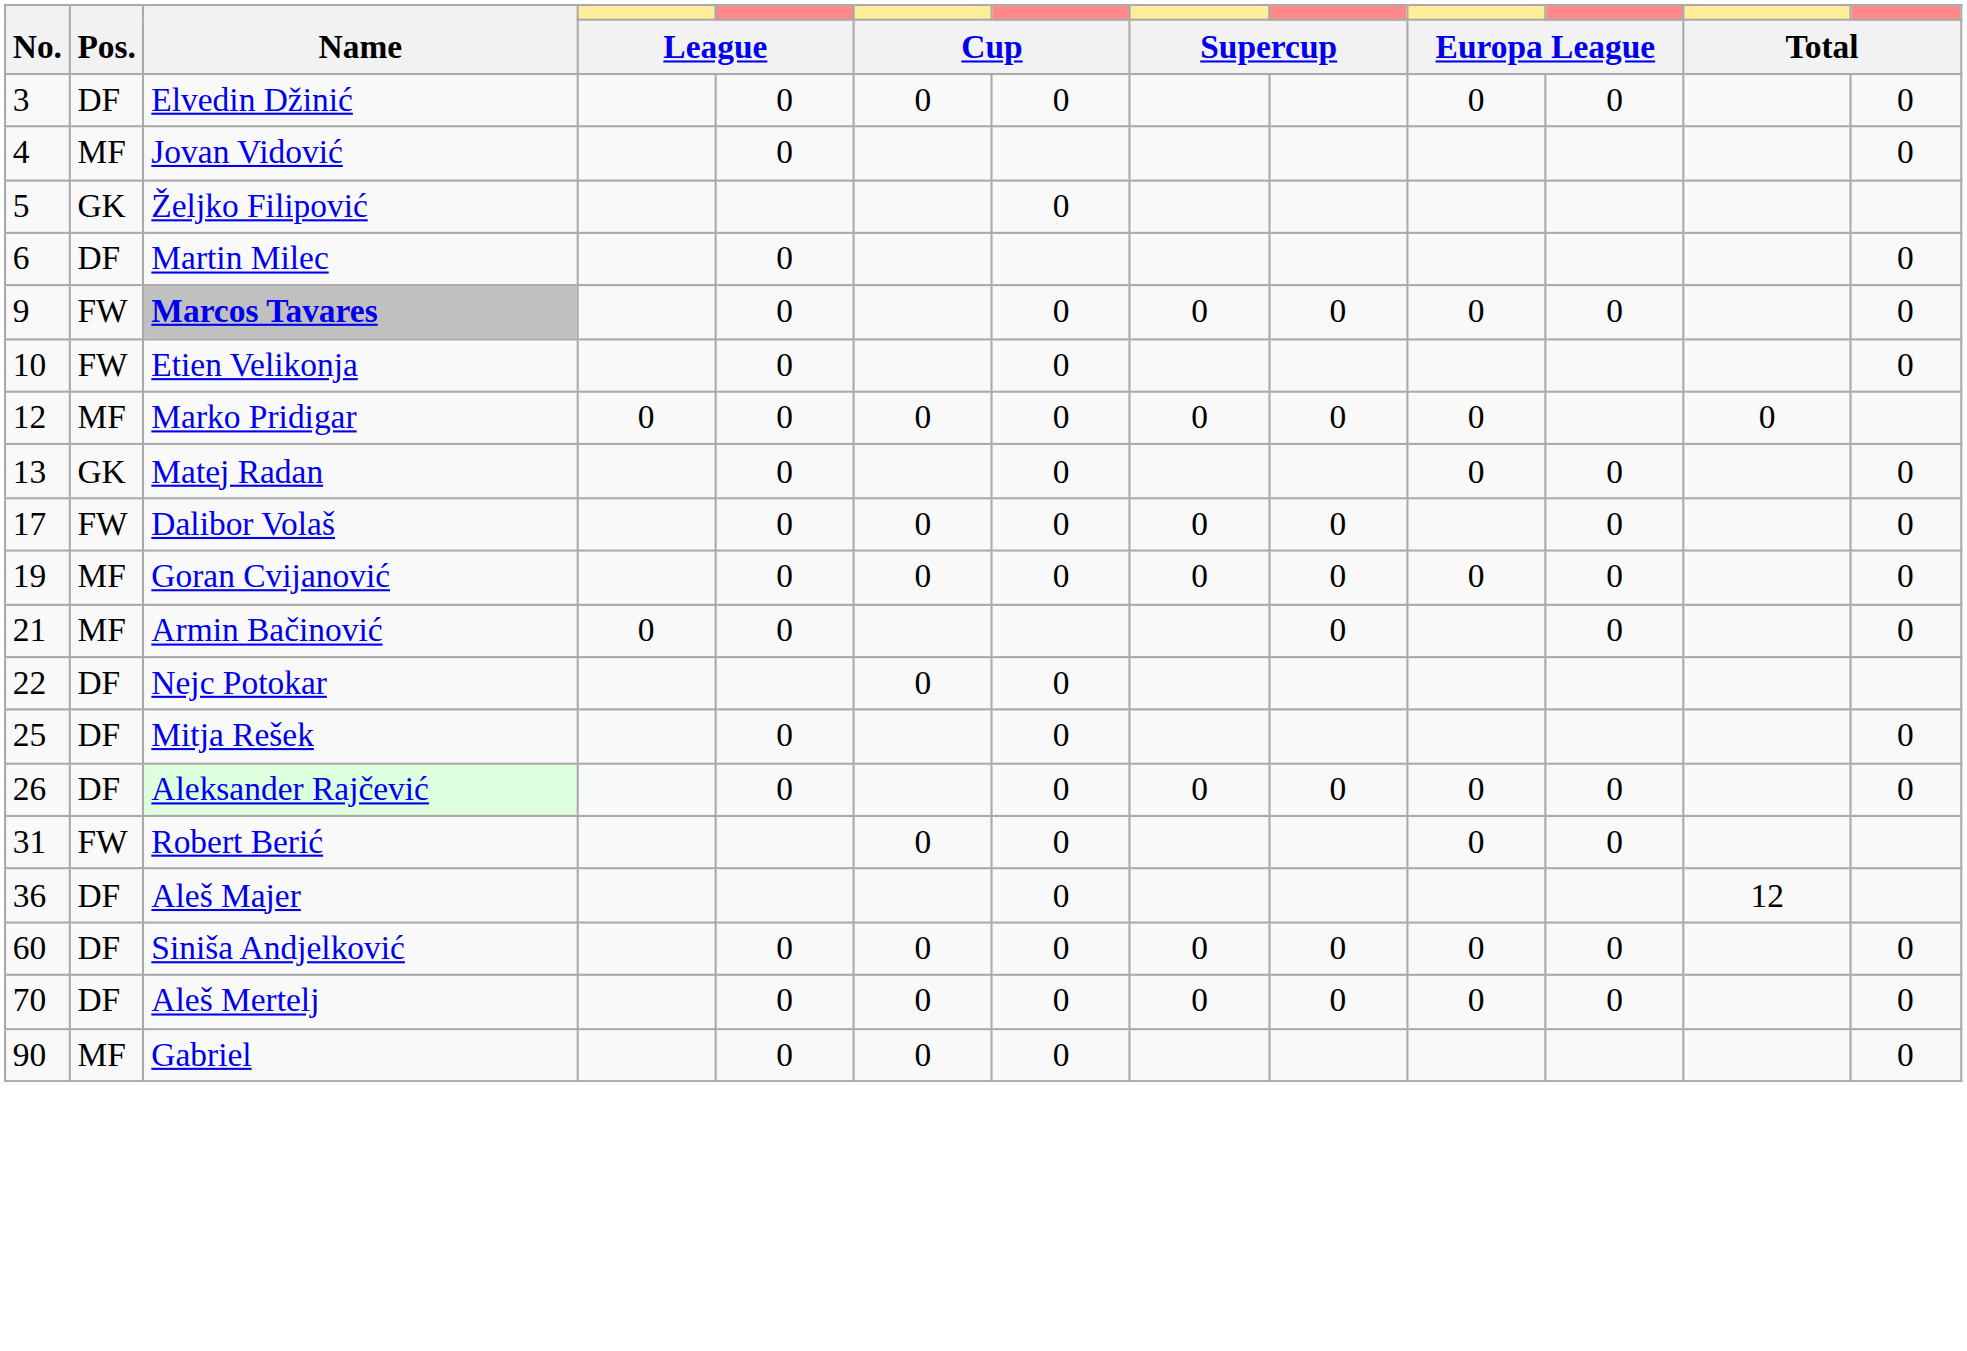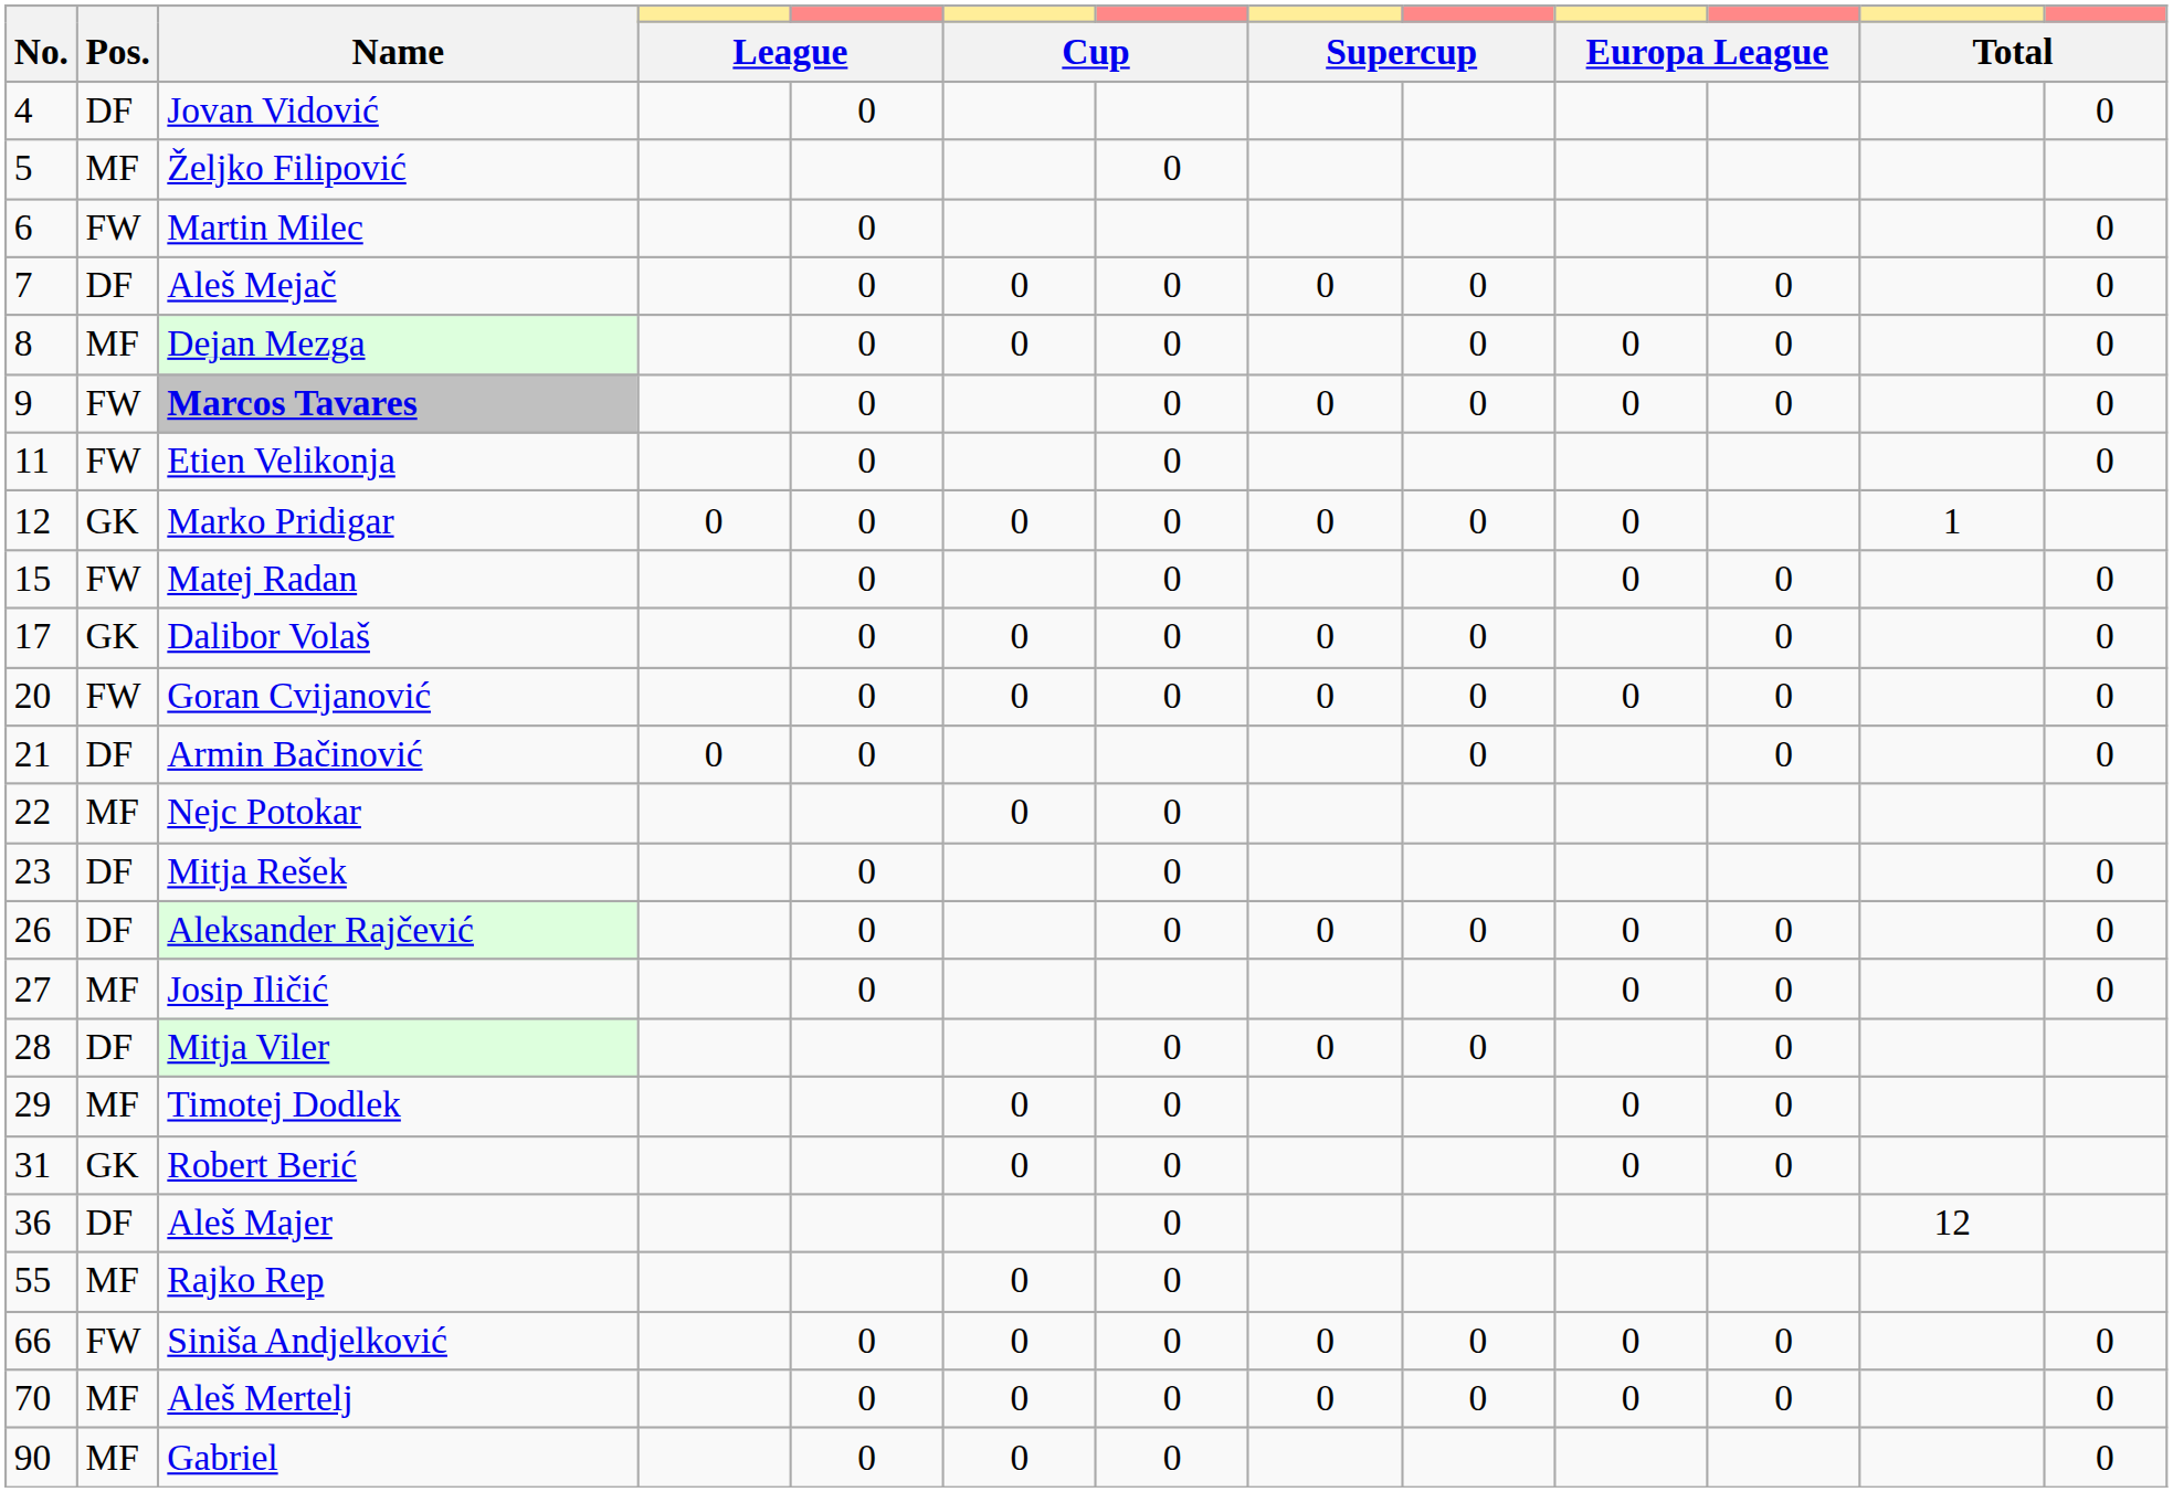- row: 3 | DF | Elvedin Džinić | 0 | 0 | 0 | 0 | 0 | 0
Jovan Vidović | Pos.: MF -> DF
Željko Filipović | Pos.: GK -> MF
Martin Milec | Pos.: DF -> FW
+ row: 7 | DF | Aleš Mejač | 0 | 0 | 0 | 0 | 0 | 0 | 0
+ row: 8 | MF | Dejan Mezga | 0 | 0 | 0 | 0 | 0 | 0 | 0
Etien Velikonja | No.: 10 -> 11
Marko Pridigar | Pos.: MF -> GK
Marko Pridigar | column 12: 0 -> 1
Matej Radan | No.: 13 -> 15
Matej Radan | Pos.: GK -> FW
Dalibor Volaš | Pos.: FW -> GK
Goran Cvijanović | No.: 19 -> 20
Goran Cvijanović | Pos.: MF -> FW
Armin Bačinović | Pos.: MF -> DF
Nejc Potokar | Pos.: DF -> MF
Mitja Rešek | No.: 25 -> 23
+ row: 27 | MF | Josip Iličić | 0 | 0 | 0 | 0
+ row: 28 | DF | Mitja Viler | 0 | 0 | 0 | 0
+ row: 29 | MF | Timotej Dodlek | 0 | 0 | 0 | 0
Robert Berić | Pos.: FW -> GK
+ row: 55 | MF | Rajko Rep | 0 | 0
Siniša Andjelković | No.: 60 -> 66
Siniša Andjelković | Pos.: DF -> FW
Aleš Mertelj | Pos.: DF -> MF
